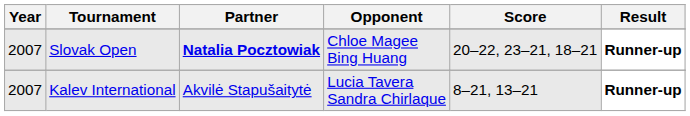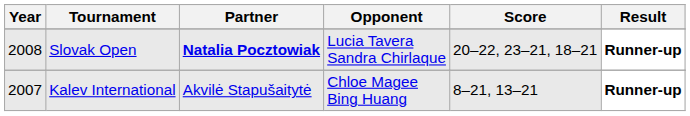Slovak Open | Year: 2007 -> 2008
Slovak Open | Opponent: Chloe Magee Bing Huang -> Lucia Tavera Sandra Chirlaque
Kalev International | Opponent: Lucia Tavera Sandra Chirlaque -> Chloe Magee Bing Huang
